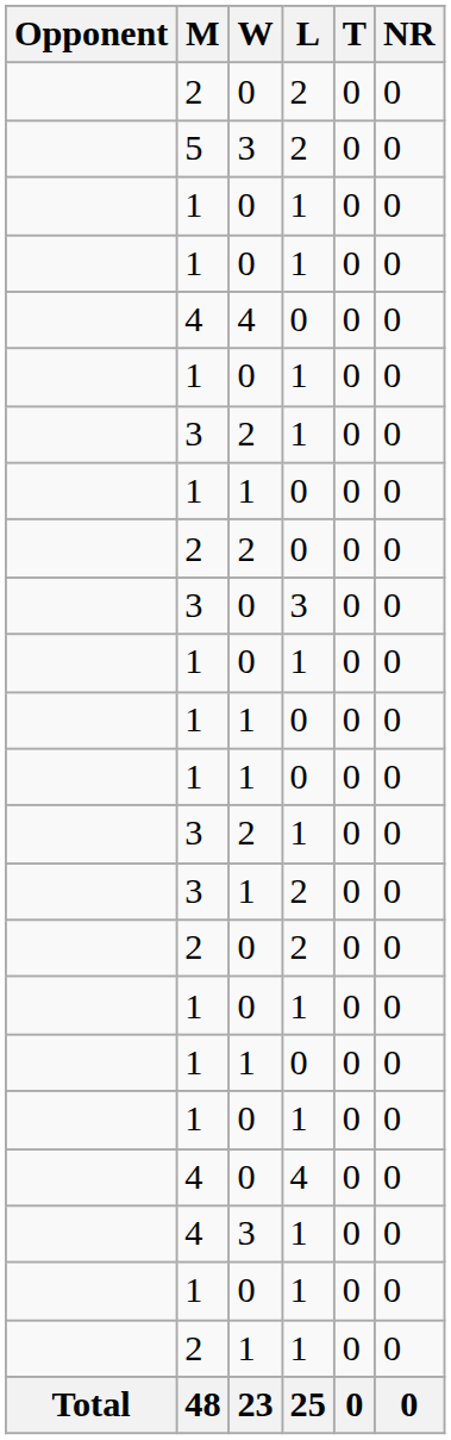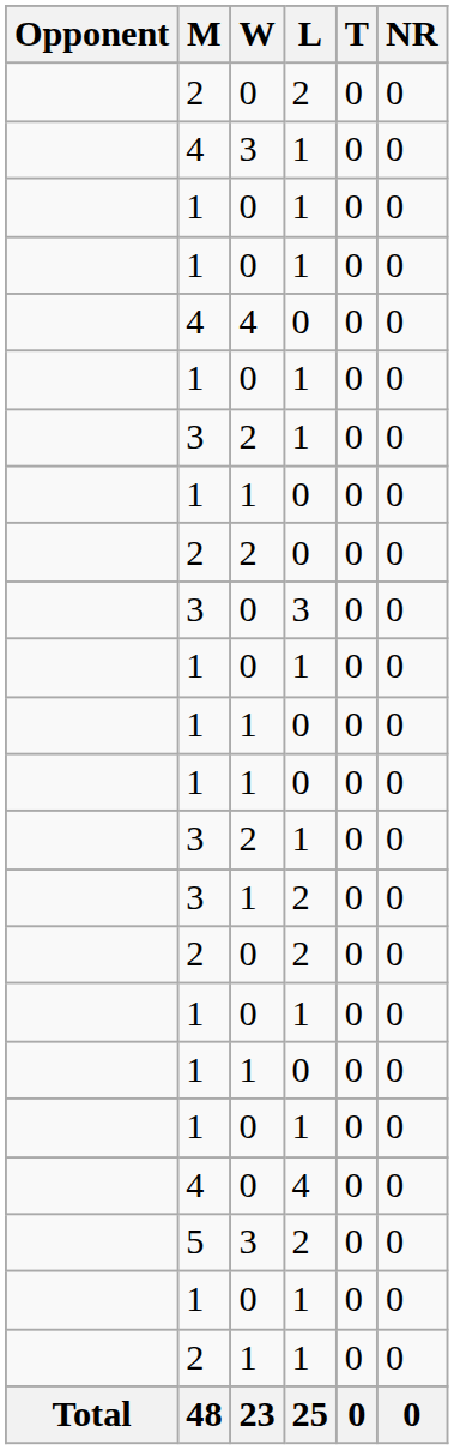rows swapped: 5 <-> 4 / 3
